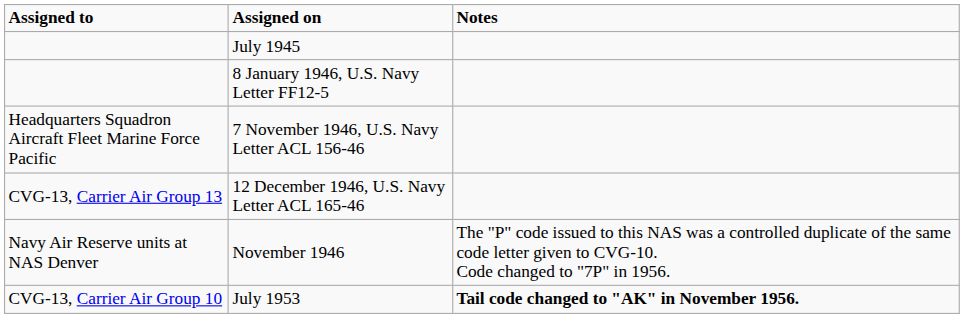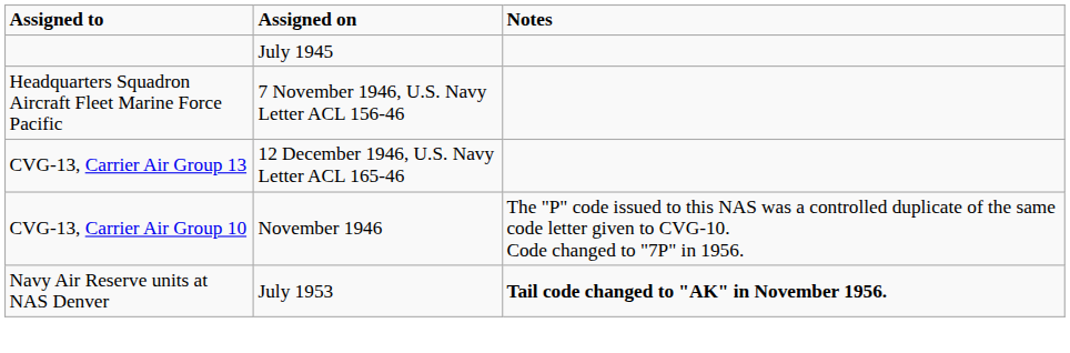- row: 8 January 1946, U.S. Navy Letter FF12-5
November 1946 | Assigned to: Navy Air Reserve units at NAS Denver -> CVG-13, Carrier Air Group 10
July 1953 | Assigned to: CVG-13, Carrier Air Group 10 -> Navy Air Reserve units at NAS Denver
